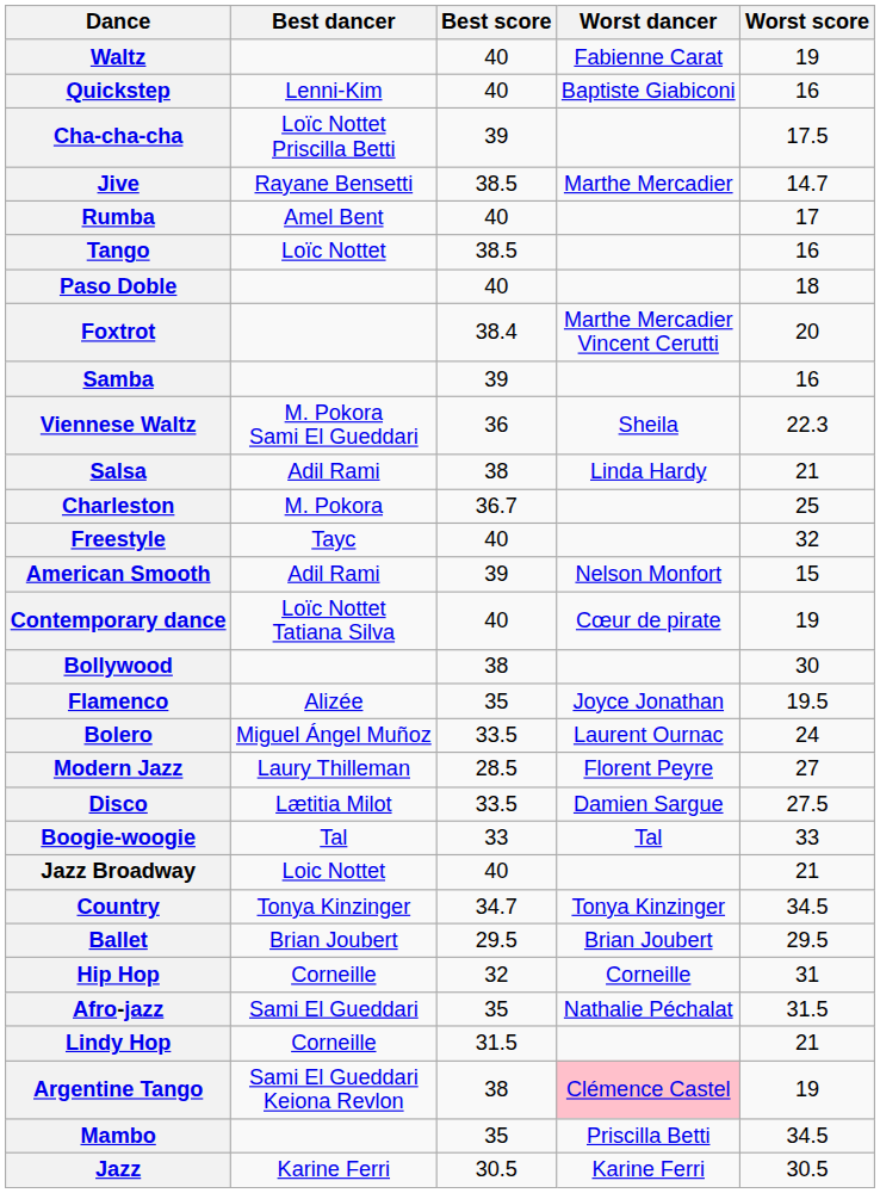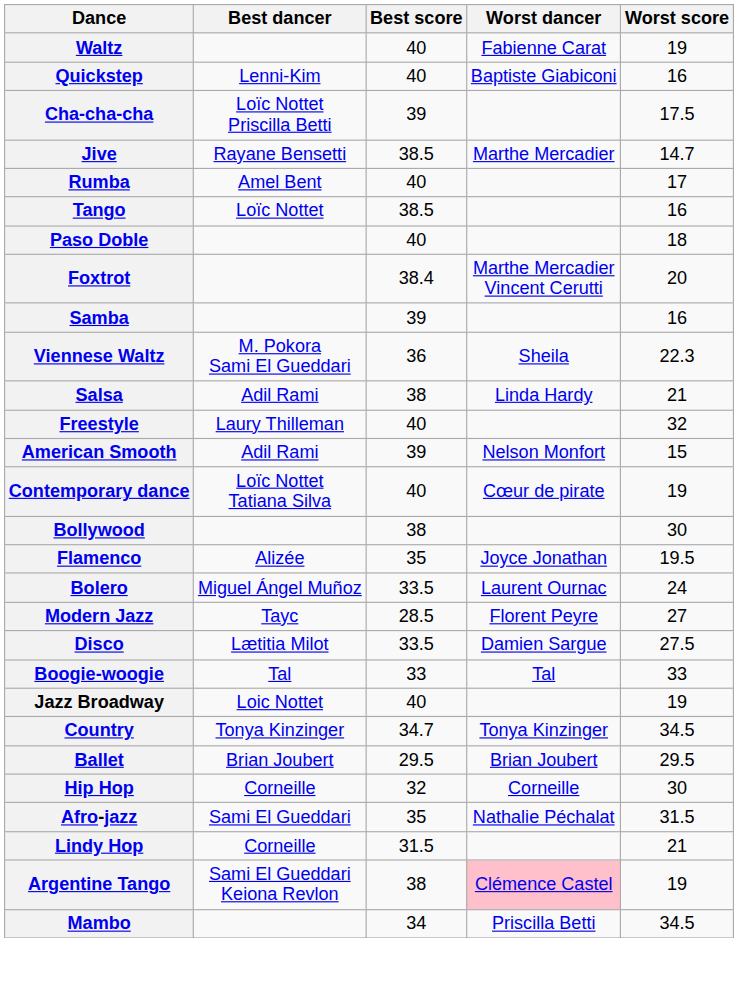- row: Charleston | M. Pokora | 36.7 | 25
Freestyle | Best dancer: Tayc -> Laury Thilleman
Modern Jazz | Best dancer: Laury Thilleman -> Tayc
Jazz Broadway | Worst score: 21 -> 19
Hip Hop | Worst score: 31 -> 30
Mambo | Best score: 35 -> 34
- row: Jazz | Karine Ferri | 30.5 | Karine Ferri | 30.5
